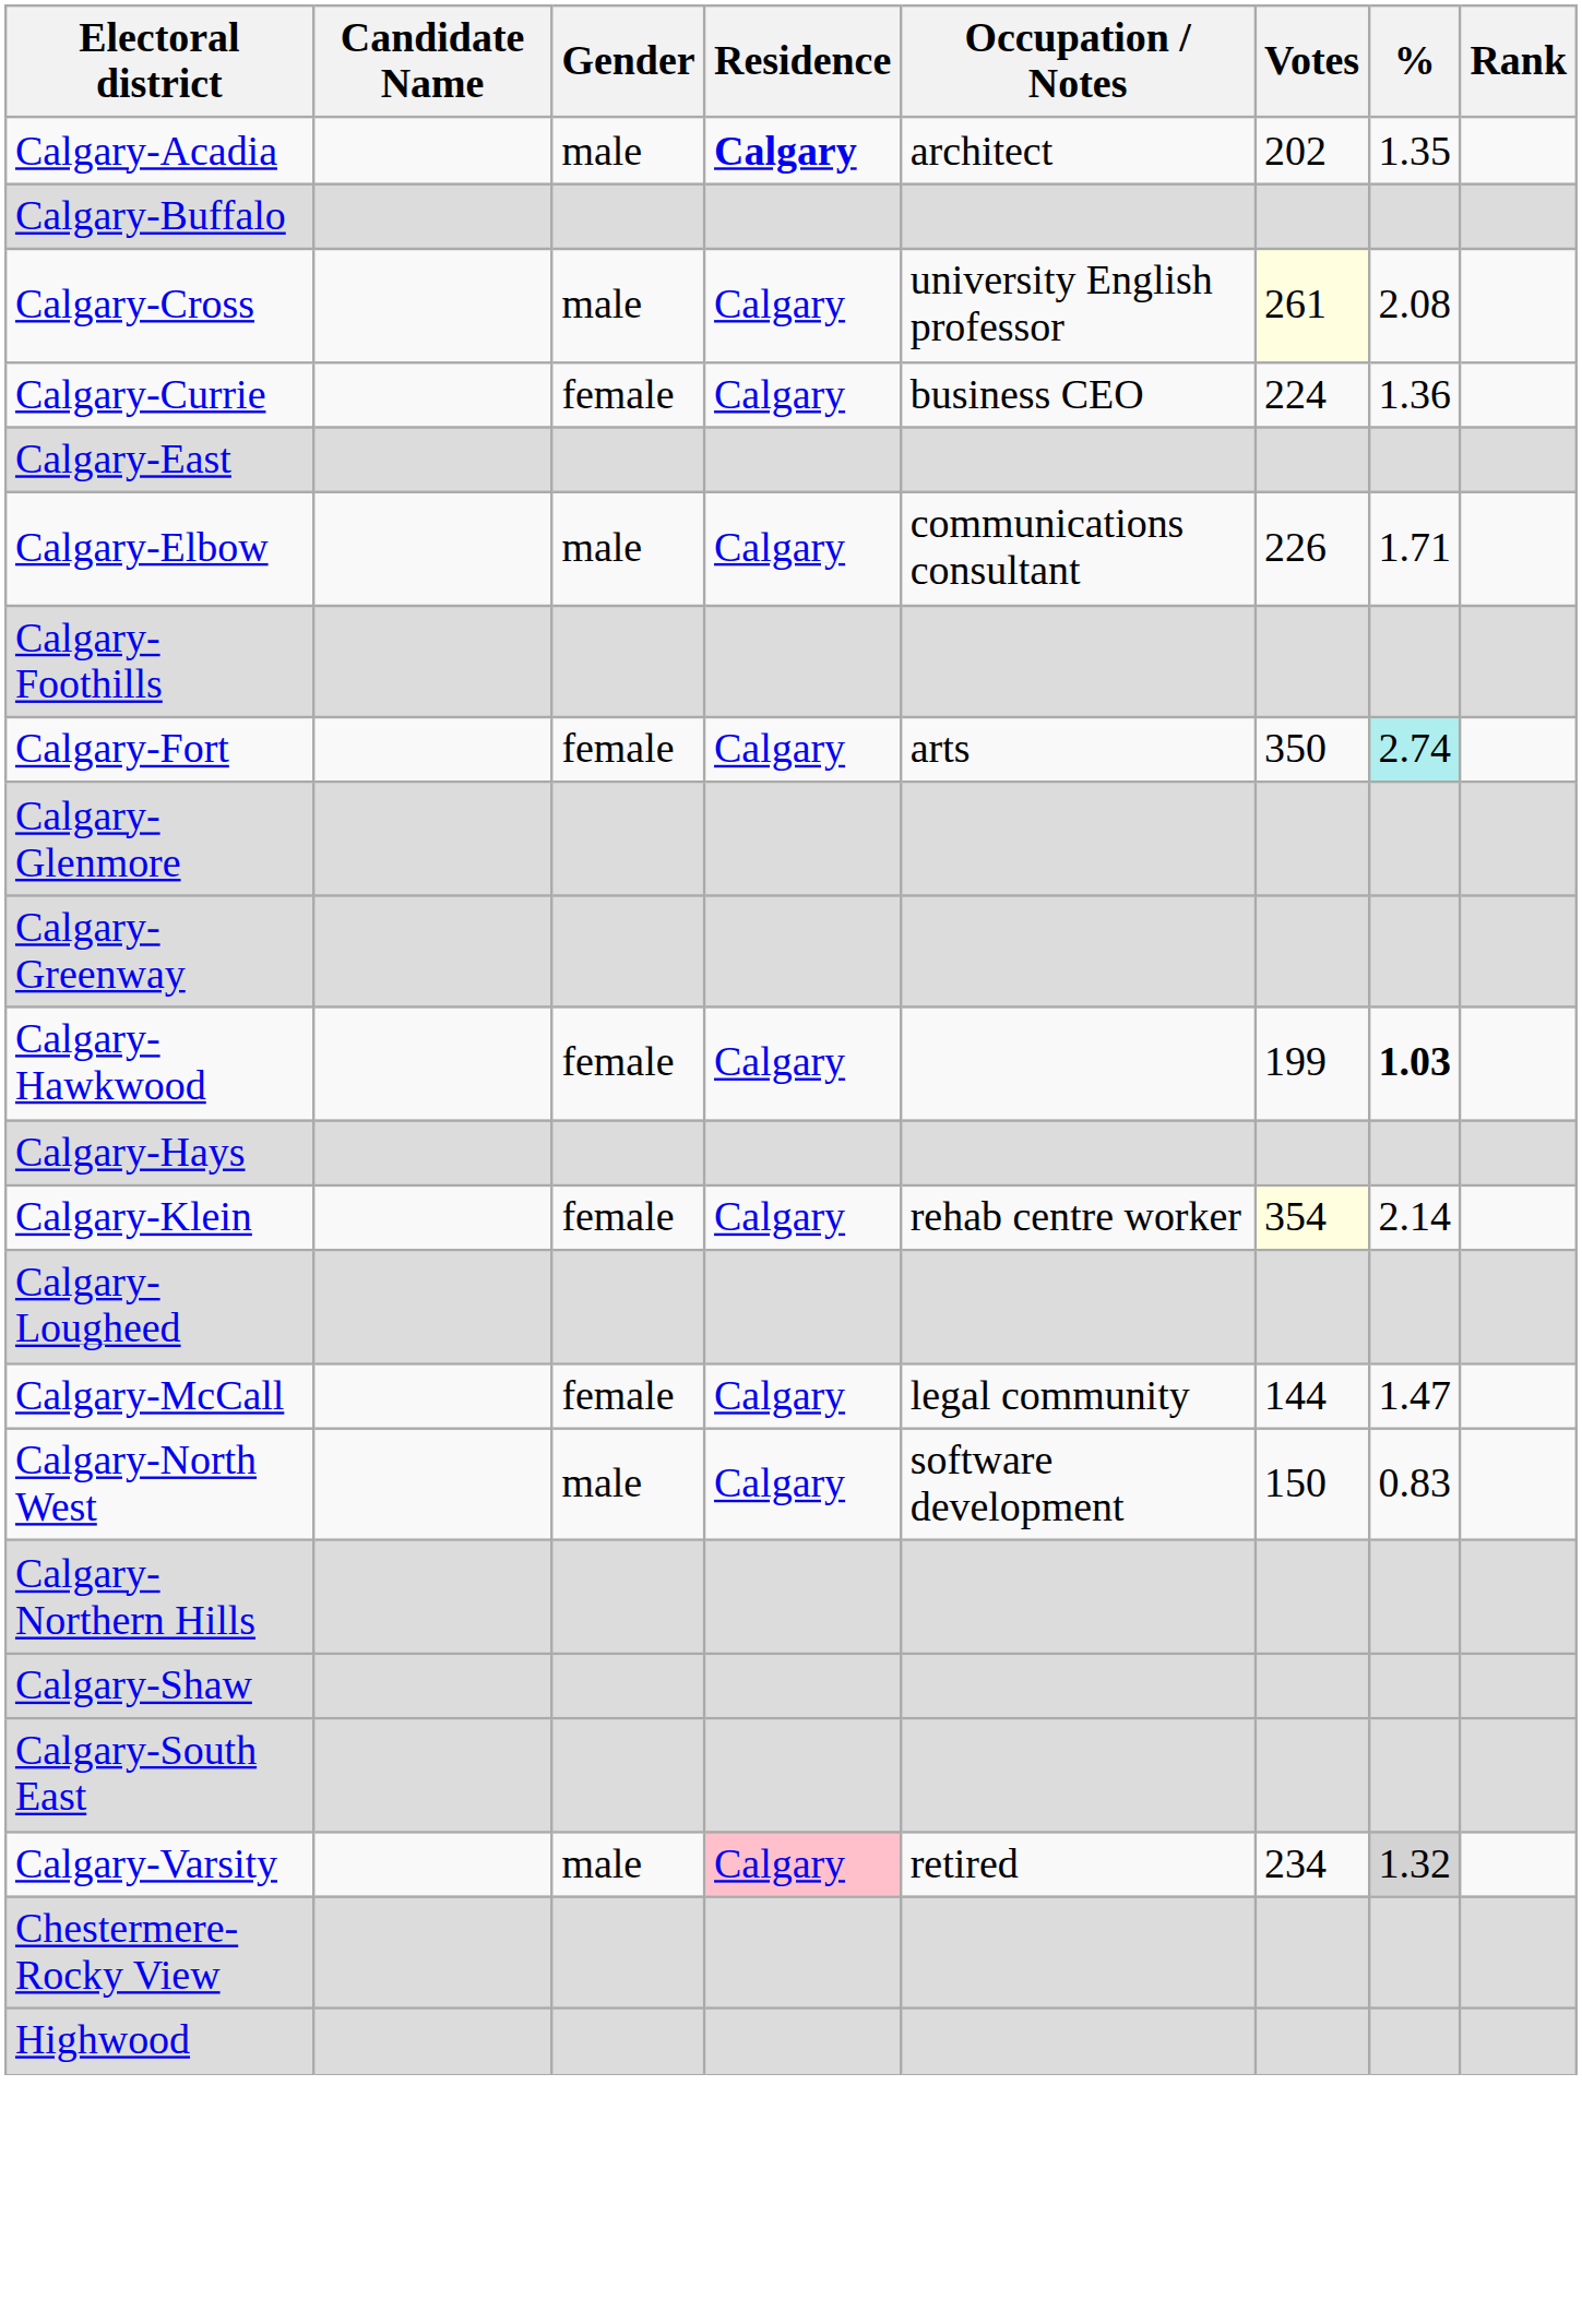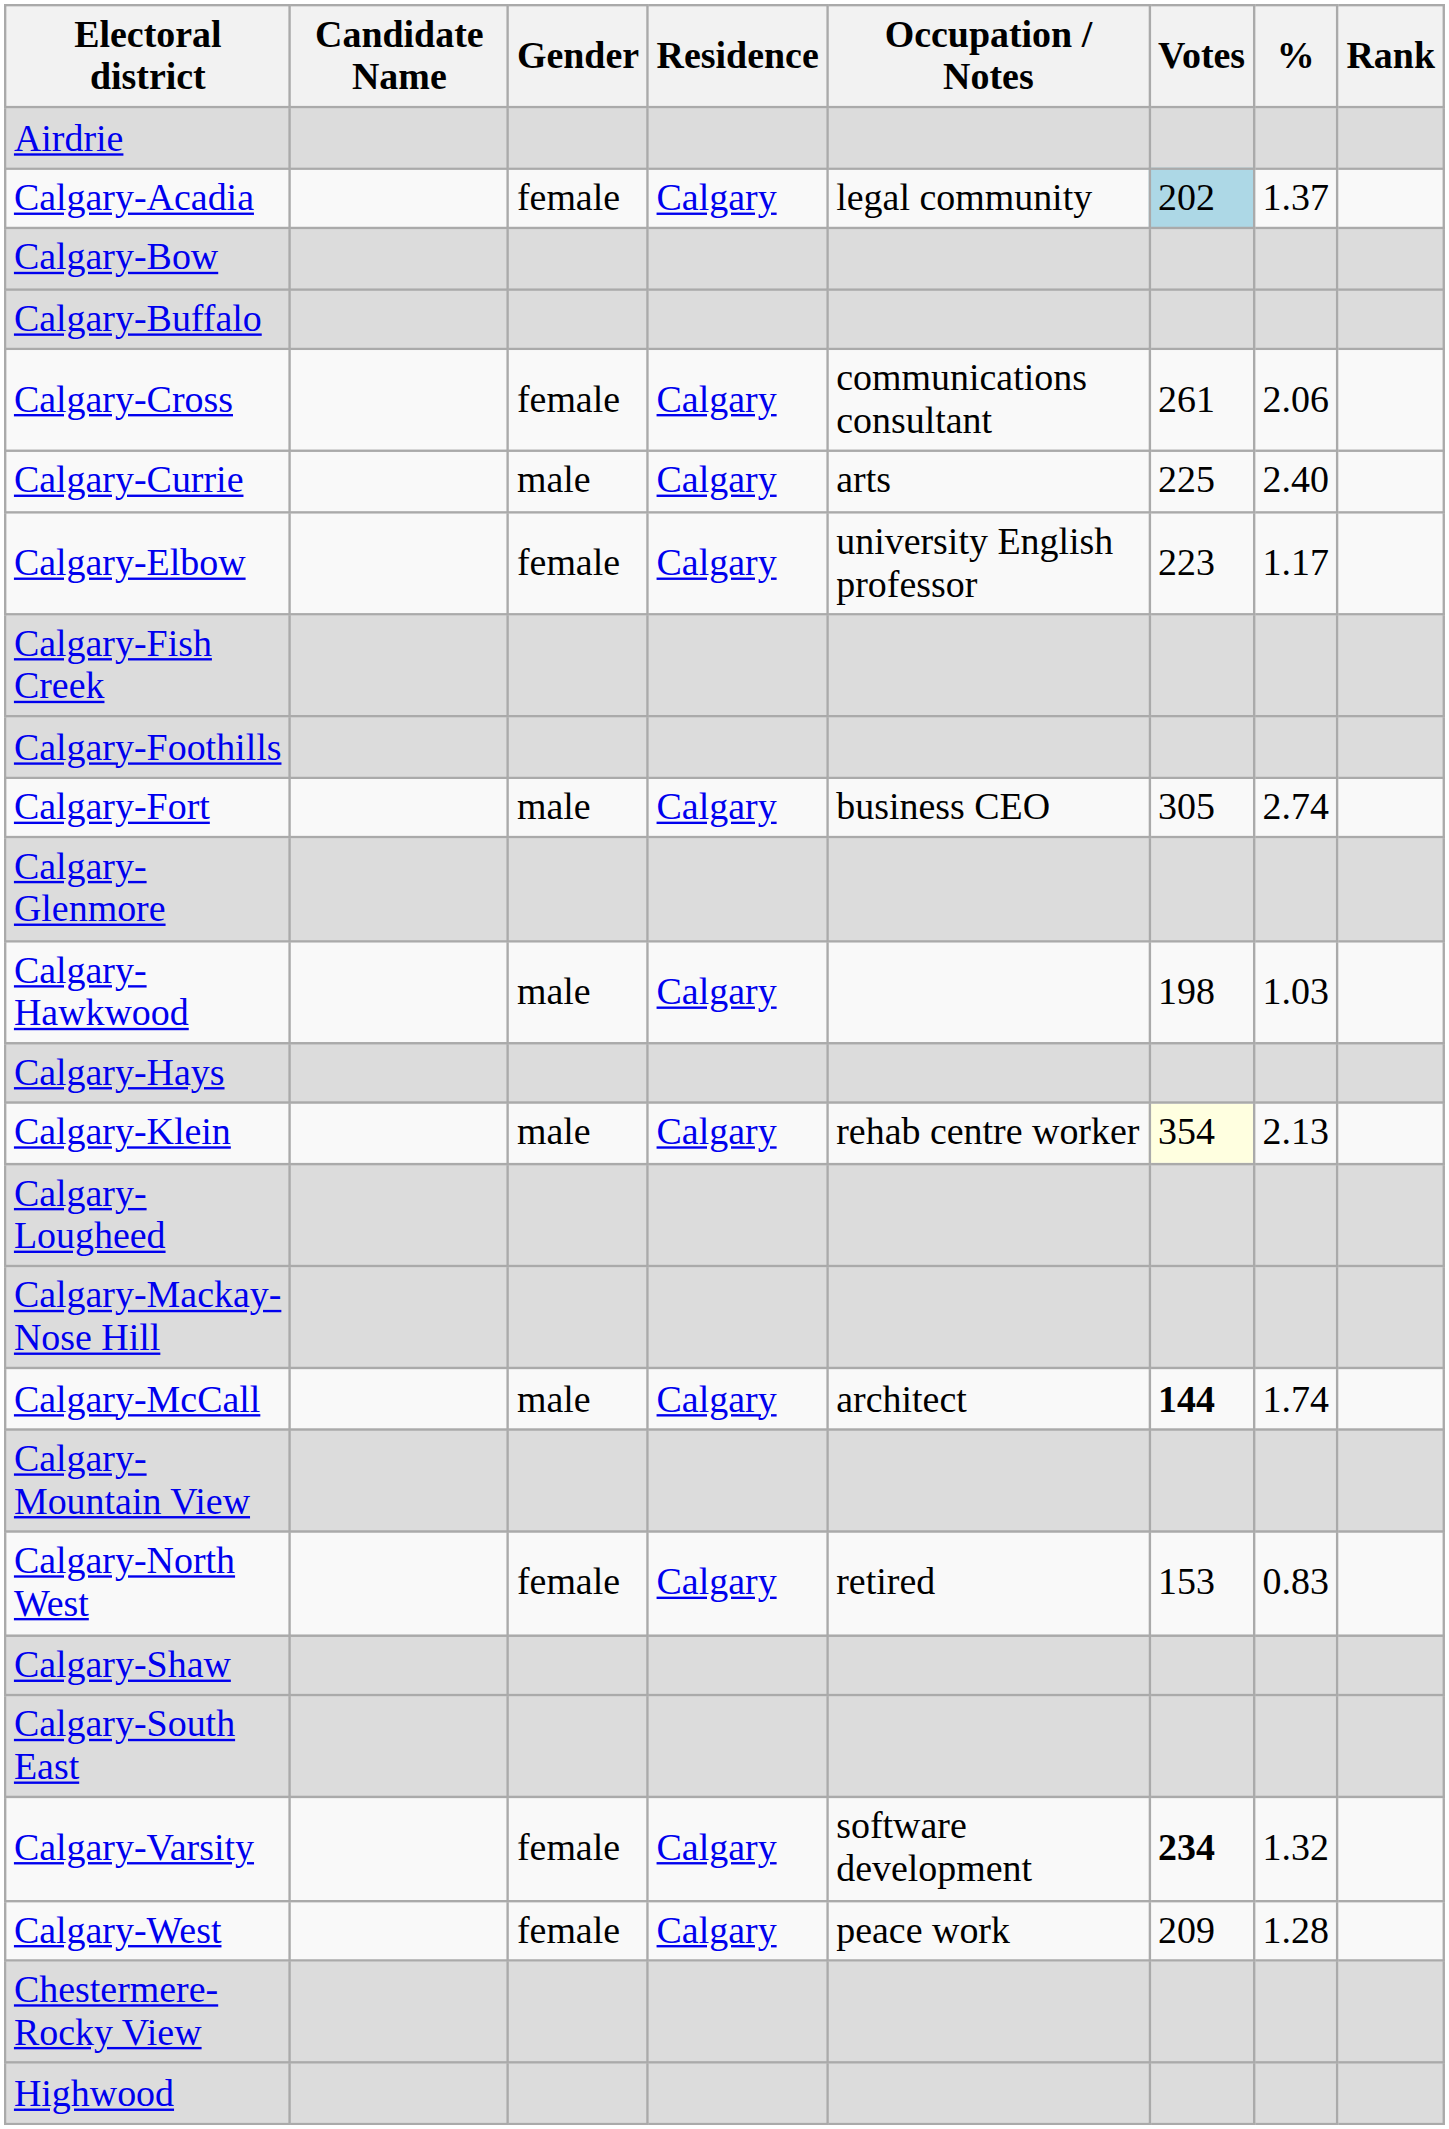+ row: Airdrie
Calgary-Acadia | Gender: male -> female
Calgary-Acadia | Residence: bold -> normal
Calgary-Acadia | Occupation / Notes: architect -> legal community
Calgary-Acadia | Votes: no background -> lightblue background
Calgary-Acadia | %: 1.35 -> 1.37
+ row: Calgary-Bow
Calgary-Cross | Gender: male -> female
Calgary-Cross | Occupation / Notes: university English professor -> communications consultant
Calgary-Cross | Votes: lightyellow background -> no background
Calgary-Cross | %: 2.08 -> 2.06
Calgary-Currie | Gender: female -> male
Calgary-Currie | Occupation / Notes: business CEO -> arts
Calgary-Currie | Votes: 224 -> 225
Calgary-Currie | %: 1.36 -> 2.40
- row: Calgary-East
Calgary-Elbow | Gender: male -> female
Calgary-Elbow | Occupation / Notes: communications consultant -> university English professor
Calgary-Elbow | Votes: 226 -> 223
Calgary-Elbow | %: 1.71 -> 1.17
+ row: Calgary-Fish Creek
Calgary-Fort | Gender: female -> male
Calgary-Fort | Occupation / Notes: arts -> business CEO
Calgary-Fort | Votes: 350 -> 305
Calgary-Fort | %: paleturquoise background -> no background
- row: Calgary-Greenway
Calgary-Hawkwood | Gender: female -> male
Calgary-Hawkwood | Votes: 199 -> 198
Calgary-Hawkwood | %: bold -> normal
Calgary-Klein | Gender: female -> male
Calgary-Klein | %: 2.14 -> 2.13
+ row: Calgary-Mackay-Nose Hill
Calgary-McCall | Gender: female -> male
Calgary-McCall | Occupation / Notes: legal community -> architect
Calgary-McCall | Votes: normal -> bold
Calgary-McCall | %: 1.47 -> 1.74
+ row: Calgary-Mountain View
Calgary-North West | Gender: male -> female
Calgary-North West | Occupation / Notes: software development -> retired
Calgary-North West | Votes: 150 -> 153
- row: Calgary-Northern Hills
Calgary-Varsity | Gender: male -> female
Calgary-Varsity | Residence: pink background -> no background
Calgary-Varsity | Occupation / Notes: retired -> software development
Calgary-Varsity | Votes: normal -> bold
Calgary-Varsity | %: lightgrey background -> no background
+ row: Calgary-West | female | Calgary | peace work | 209 | 1.28
